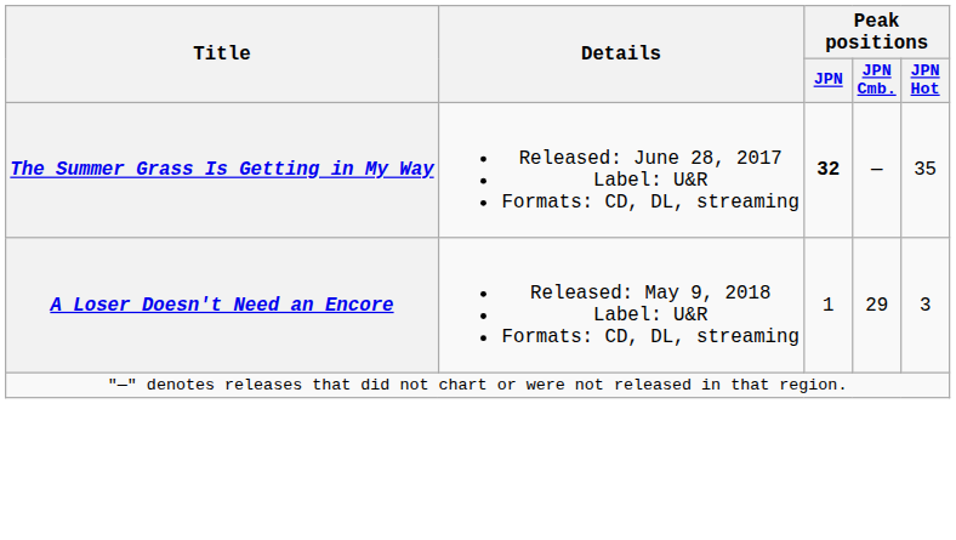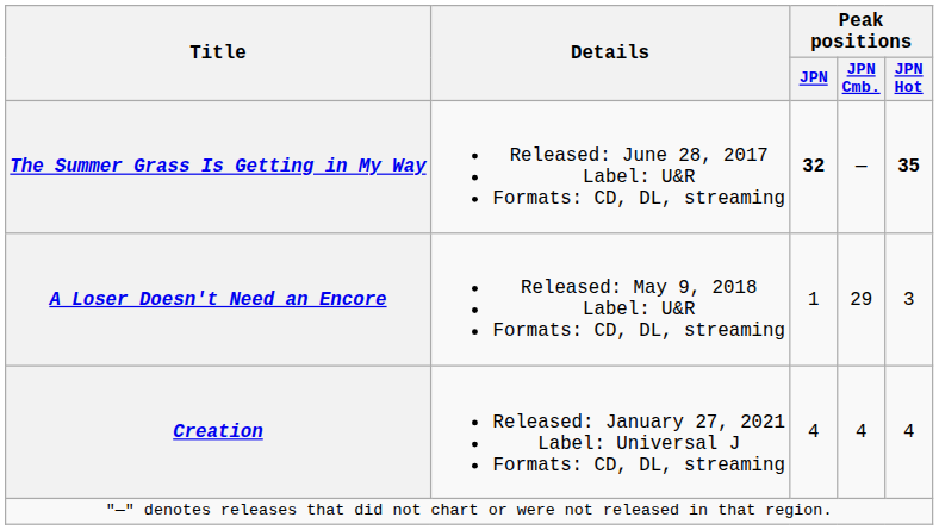The Summer Grass Is Getting in My Way | Peak positions / JPN Hot: normal -> bold
+ row: Creation | Released: January 27, 2021 Label: Universal J Formats: CD, DL, streaming | 4 | 4 | 4
